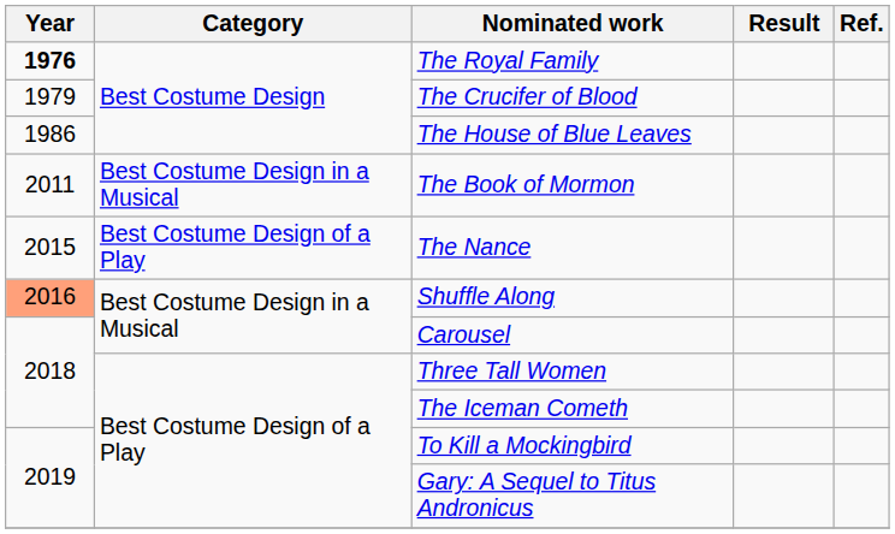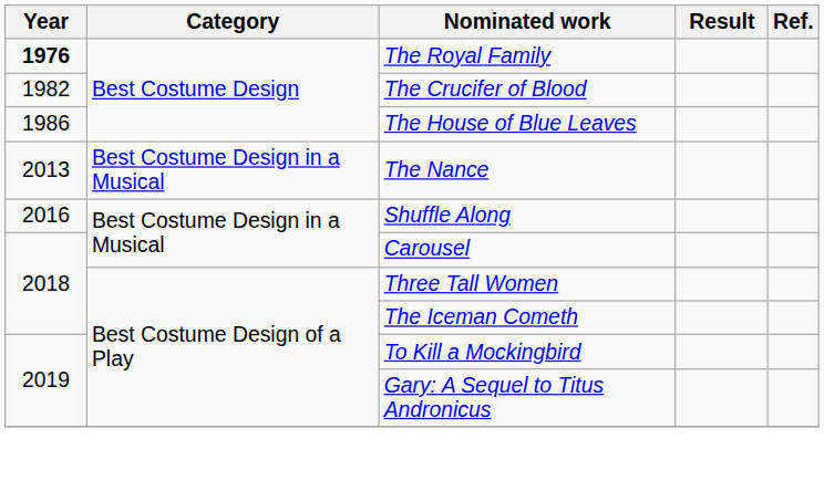The Crucifer of Blood | Year: 1979 -> 1982
- row: 2011 | Best Costume Design in a Musical | The Book of Mormon
The Nance | Year: 2015 -> 2013
The Nance | Category: Best Costume Design of a Play -> Best Costume Design in a Musical
Shuffle Along | Year: lightsalmon background -> no background
